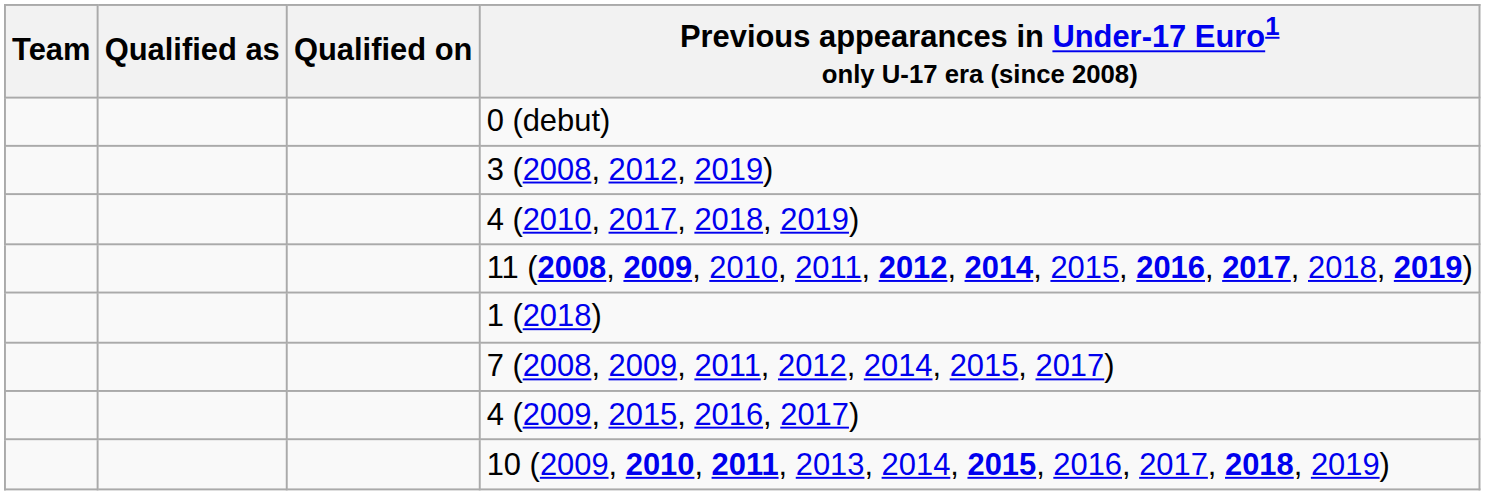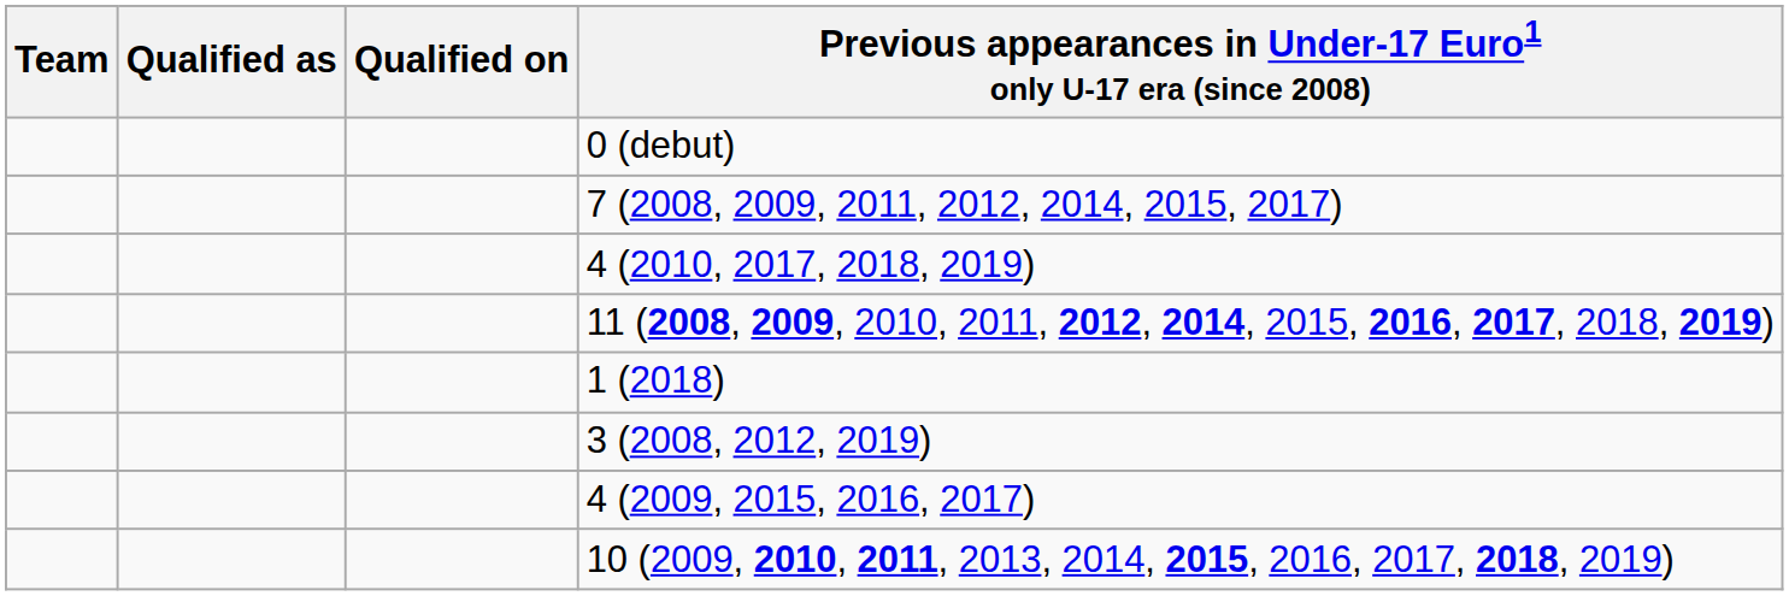rows swapped: 3 (2008, 2012, 2019) <-> 7 (2008, 2009, 2011, 2012, 2014, 2015, 2017)
